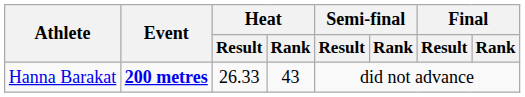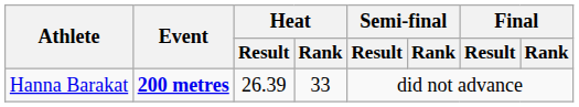Hanna Barakat | Heat / Result: 26.33 -> 26.39
Hanna Barakat | Heat / Rank: 43 -> 33
